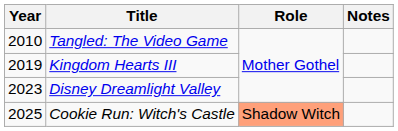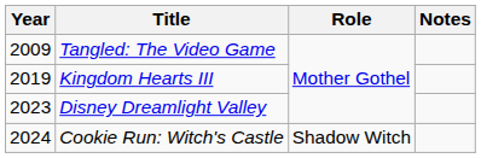Tangled: The Video Game | Year: 2010 -> 2009
Cookie Run: Witch's Castle | Year: 2025 -> 2024
Cookie Run: Witch's Castle | Role: lightsalmon background -> no background
